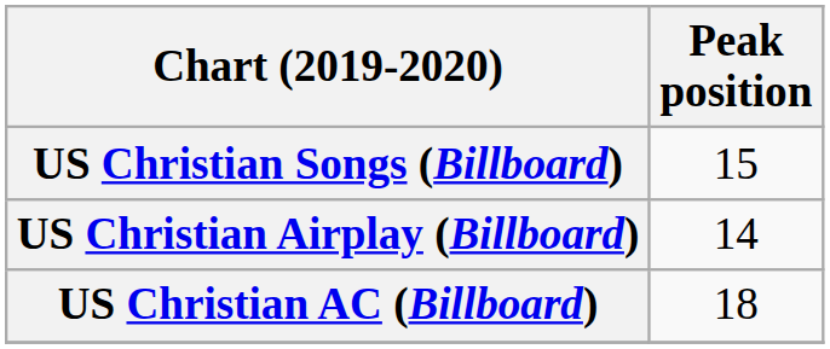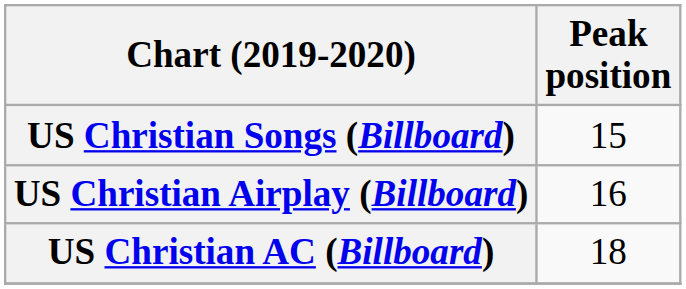US Christian Airplay (Billboard) | Peak position: 14 -> 16
